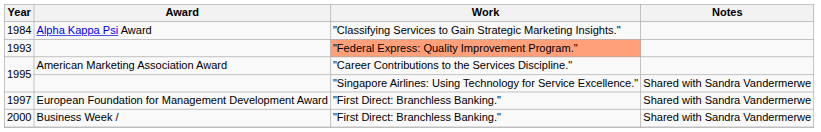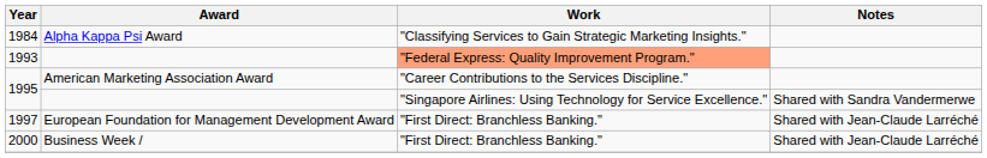1997 | Notes: Shared with Sandra Vandermerwe -> Shared with Jean-Claude Larréché
2000 | Notes: Shared with Sandra Vandermerwe -> Shared with Jean-Claude Larréché
